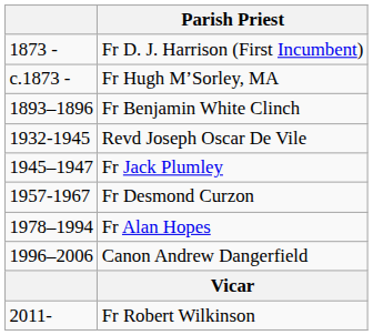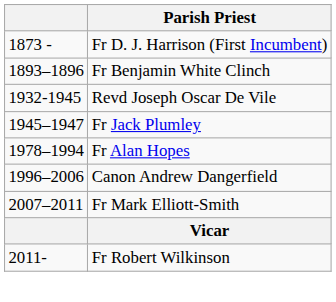- row: c.1873 - | Fr Hugh M’Sorley, MA
- row: 1957-1967 | Fr Desmond Curzon
+ row: 2007–2011 | Fr Mark Elliott-Smith
